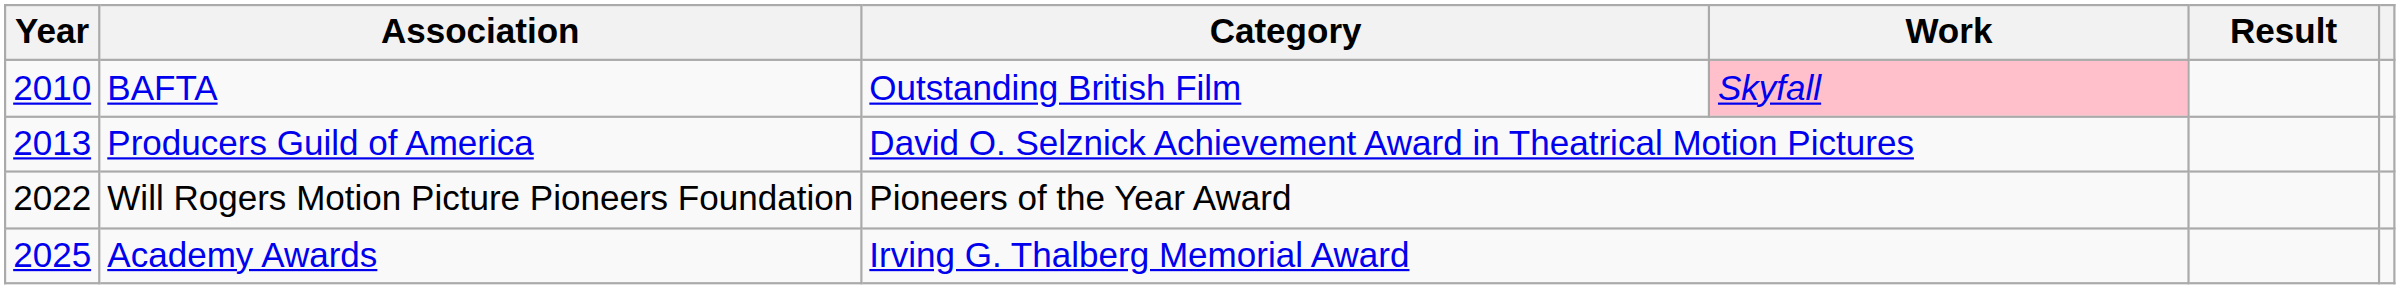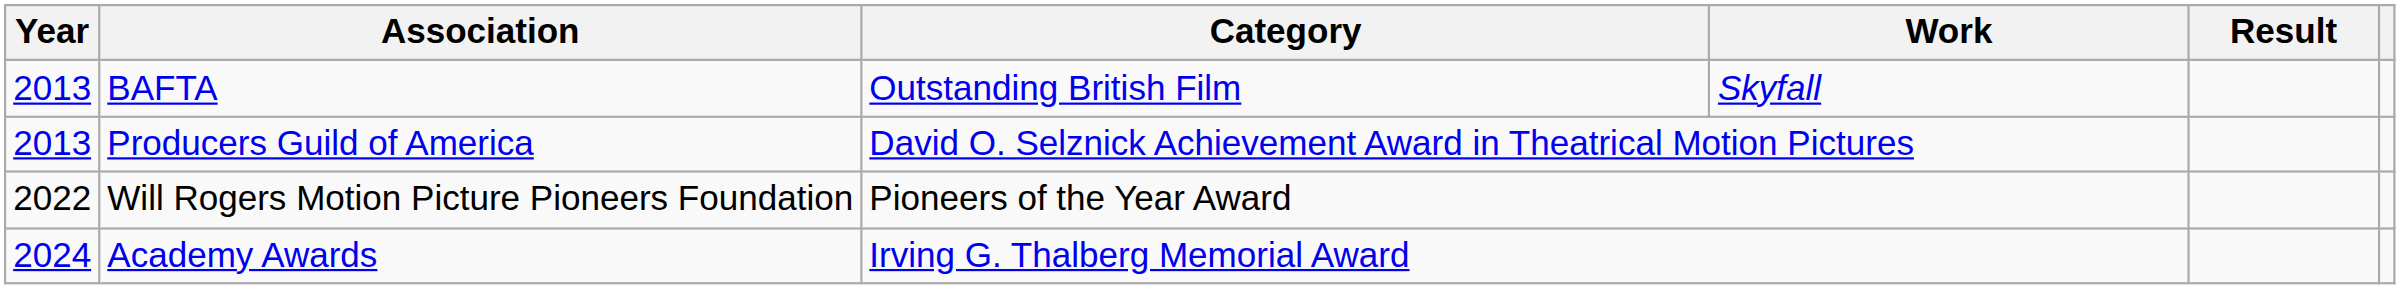BAFTA | Year: 2010 -> 2013
BAFTA | Work: pink background -> no background
Academy Awards | Year: 2025 -> 2024
